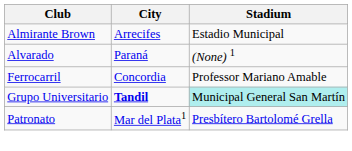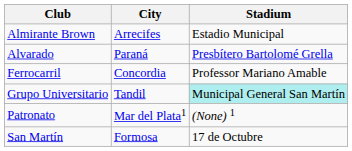Alvarado | Stadium: (None) 1 -> Presbítero Bartolomé Grella
Grupo Universitario | City: bold -> normal
Patronato | Stadium: Presbítero Bartolomé Grella -> (None) 1
+ row: San Martín | Formosa | 17 de Octubre
